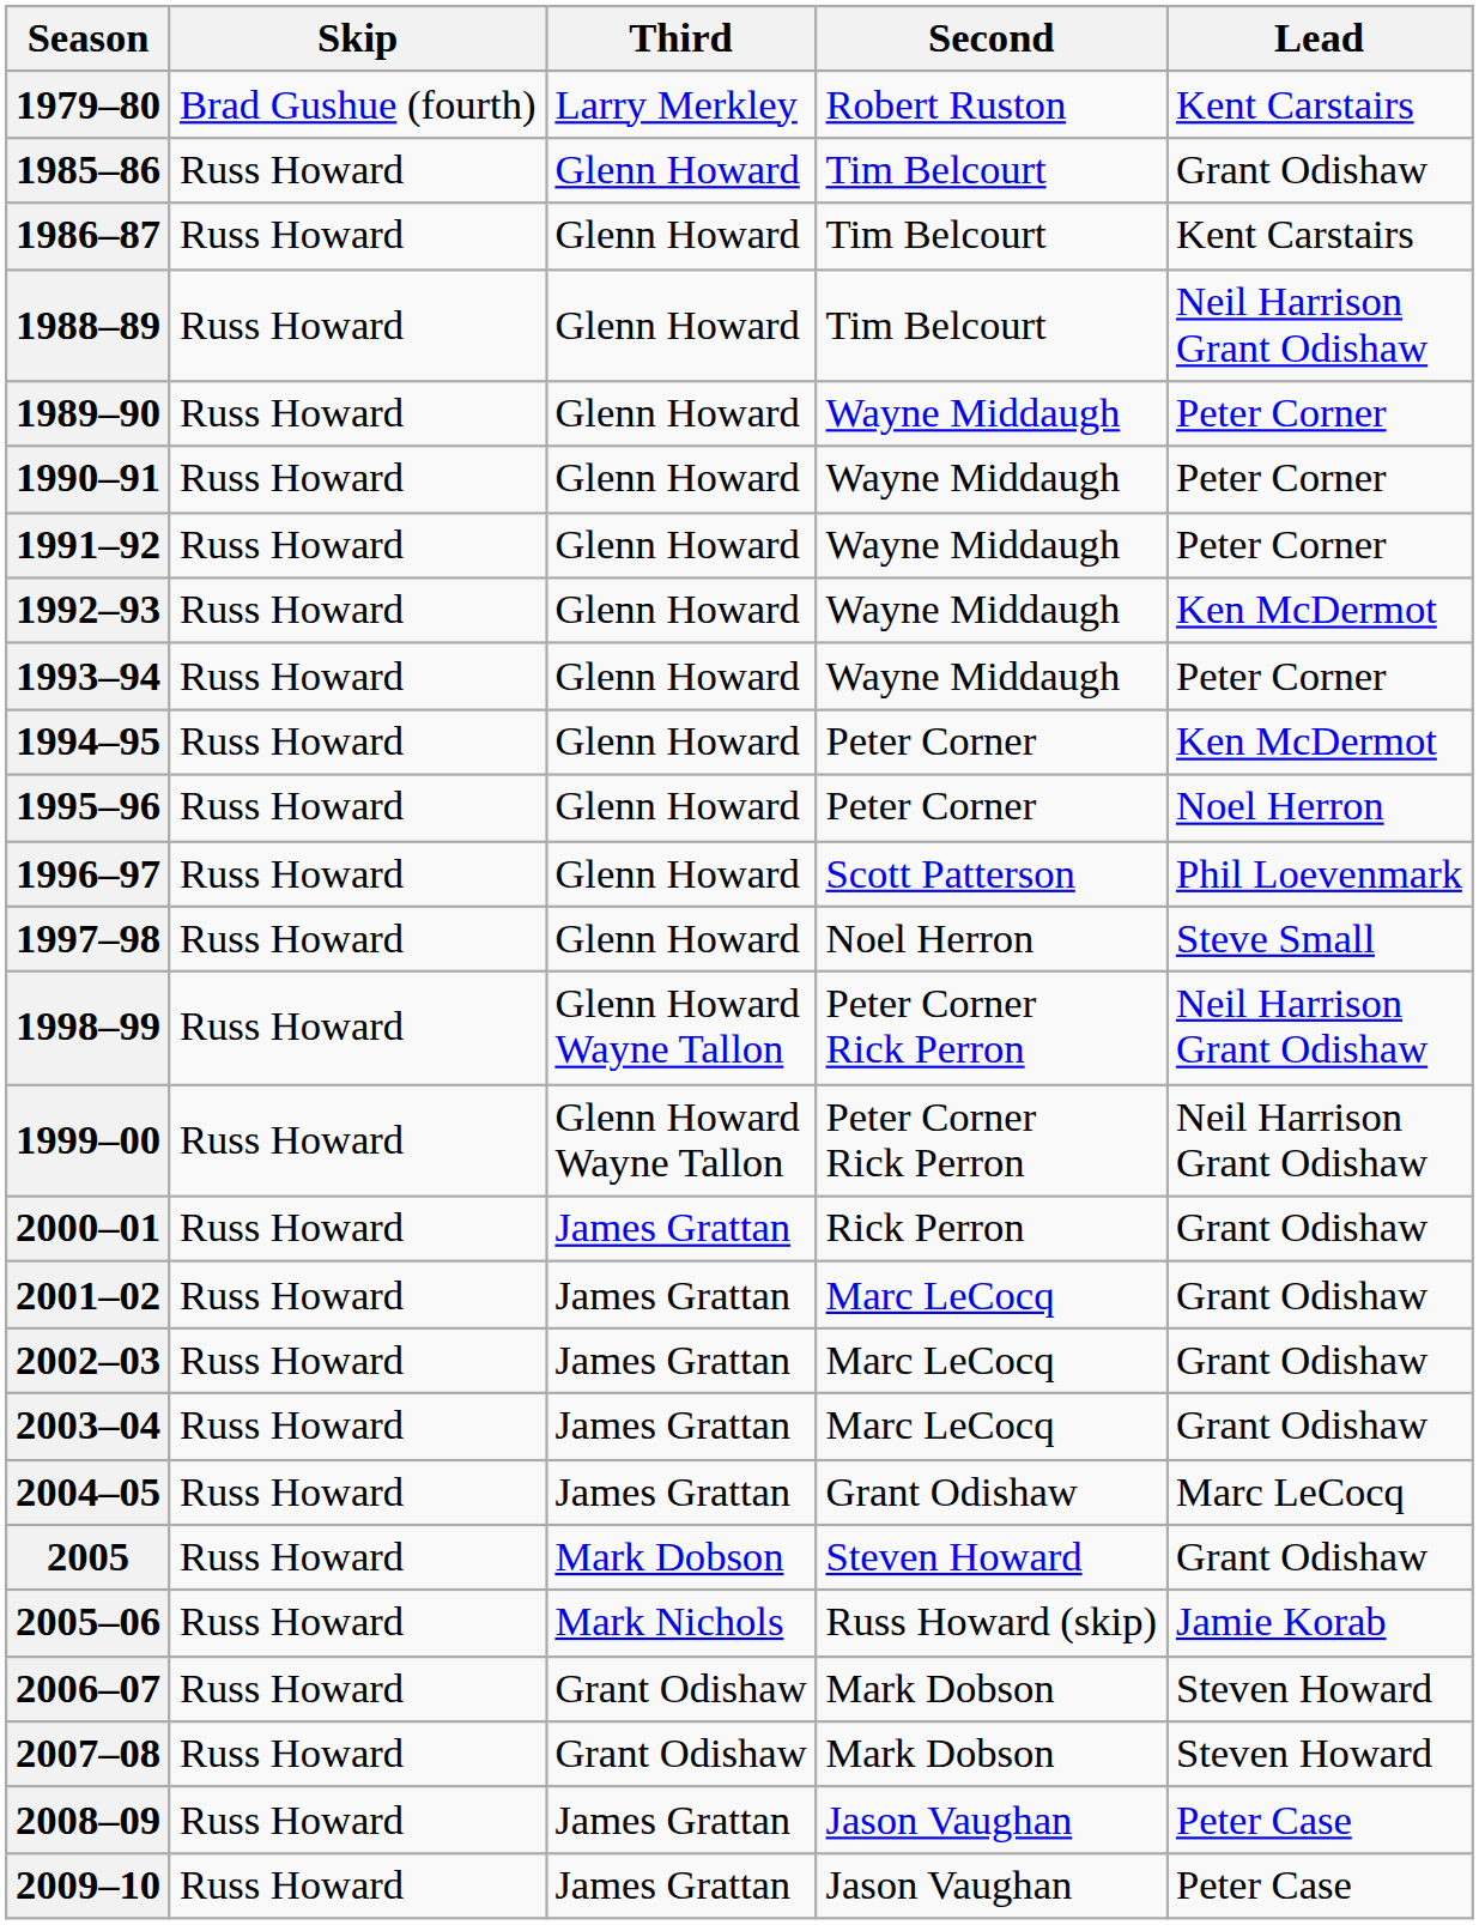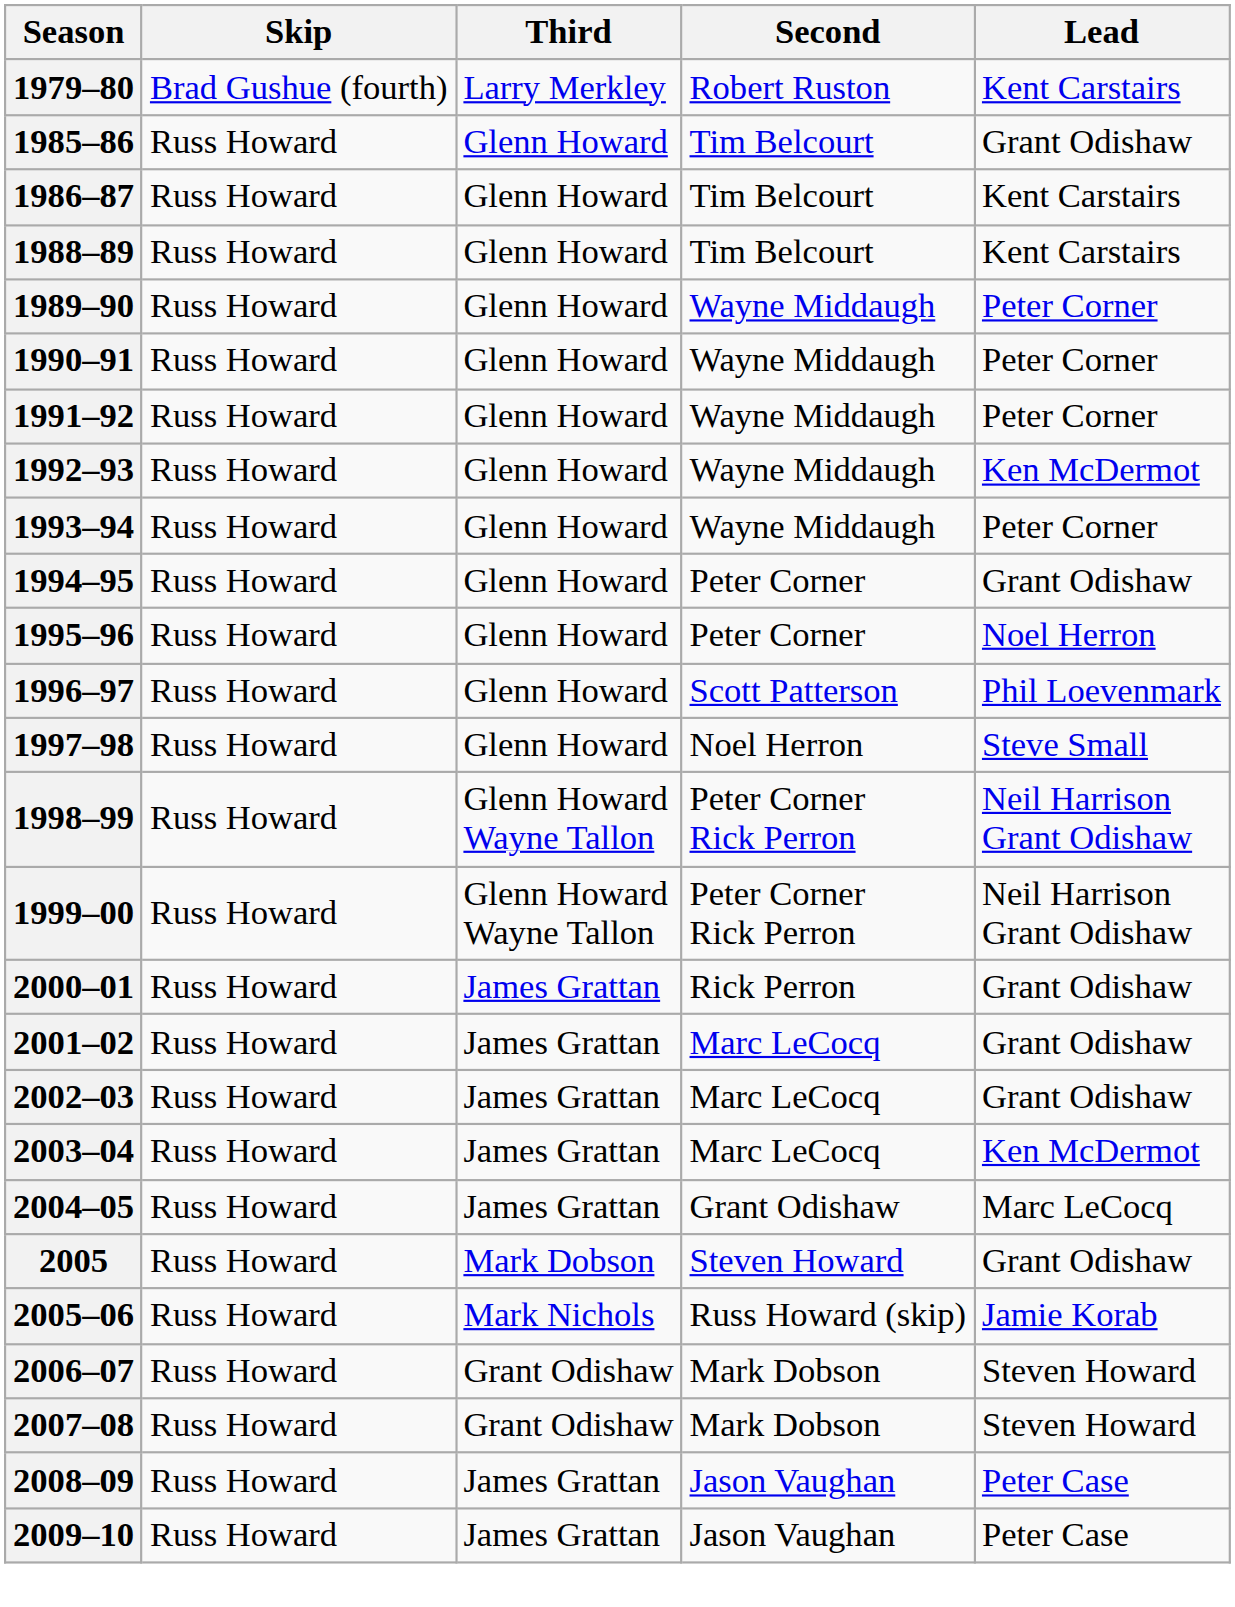1988–89 | Lead: Neil Harrison Grant Odishaw -> Kent Carstairs
1994–95 | Lead: Ken McDermot -> Grant Odishaw
2003–04 | Lead: Grant Odishaw -> Ken McDermot
